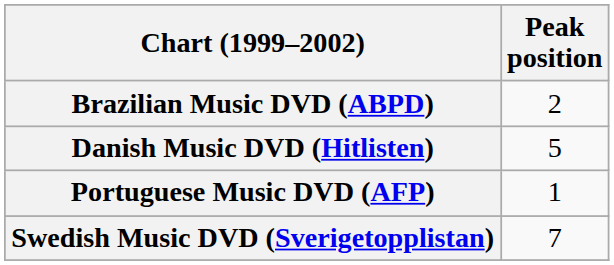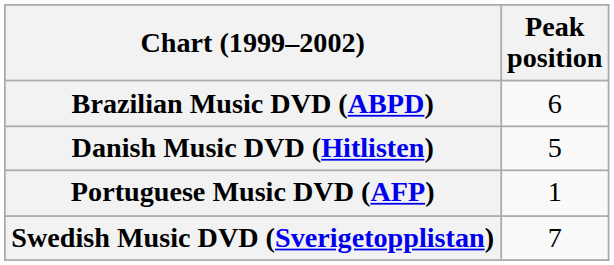Brazilian Music DVD (ABPD) | Peak position: 2 -> 6
